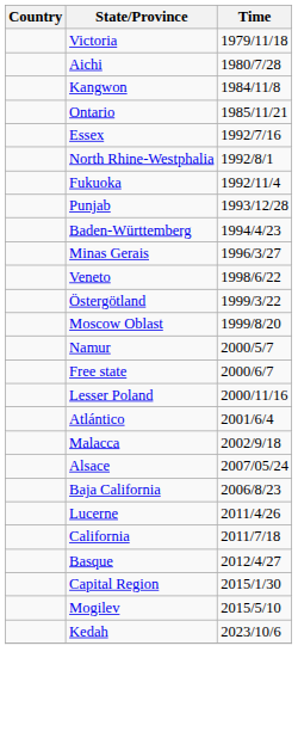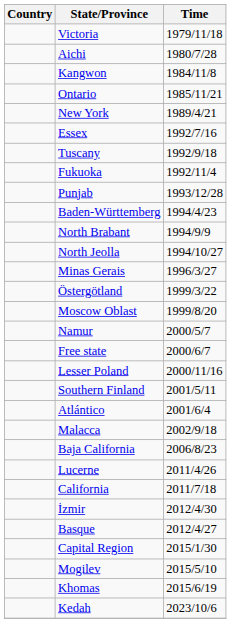+ row: New York | 1989/4/21
- row: North Rhine-Westphalia | 1992/8/1
+ row: Tuscany | 1992/9/18
+ row: North Brabant | 1994/9/9
+ row: North Jeolla | 1994/10/27
- row: Veneto | 1998/6/22
+ row: Southern Finland | 2001/5/11
- row: Alsace | 2007/05/24
+ row: İzmir | 2012/4/30
+ row: Khomas | 2015/6/19
